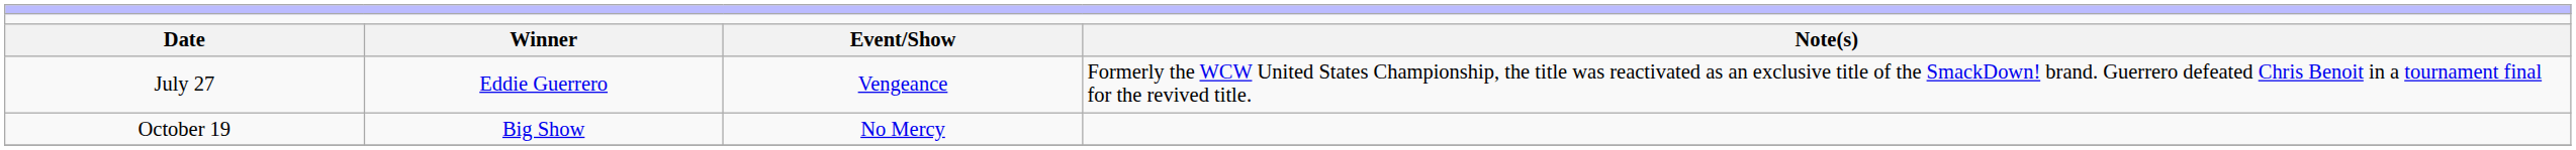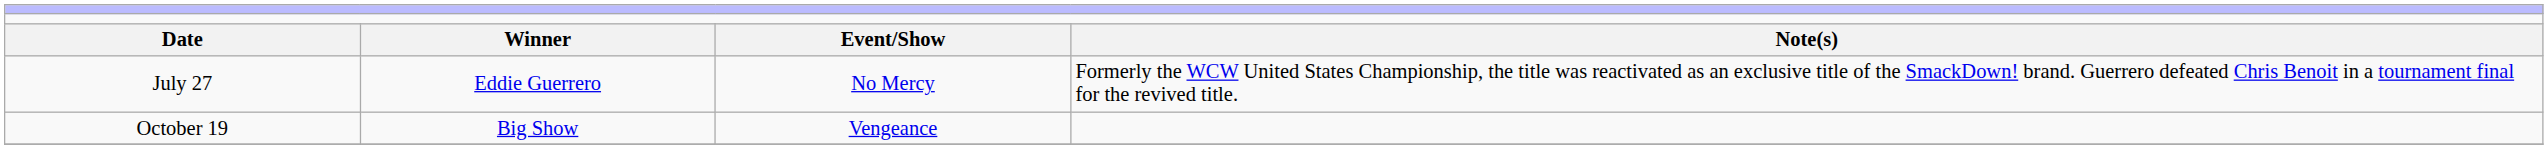July 27 | column 3: Vengeance -> No Mercy
October 19 | column 3: No Mercy -> Vengeance
